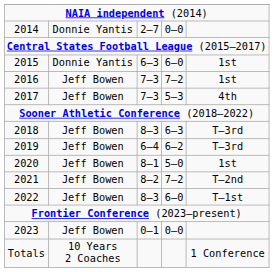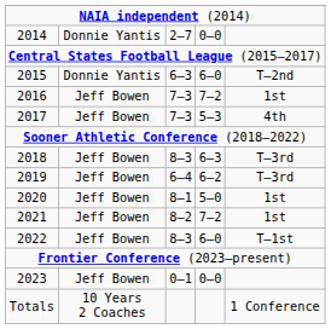2015 | column 5: 1st -> T–2nd
2021 | column 5: T–2nd -> 1st
